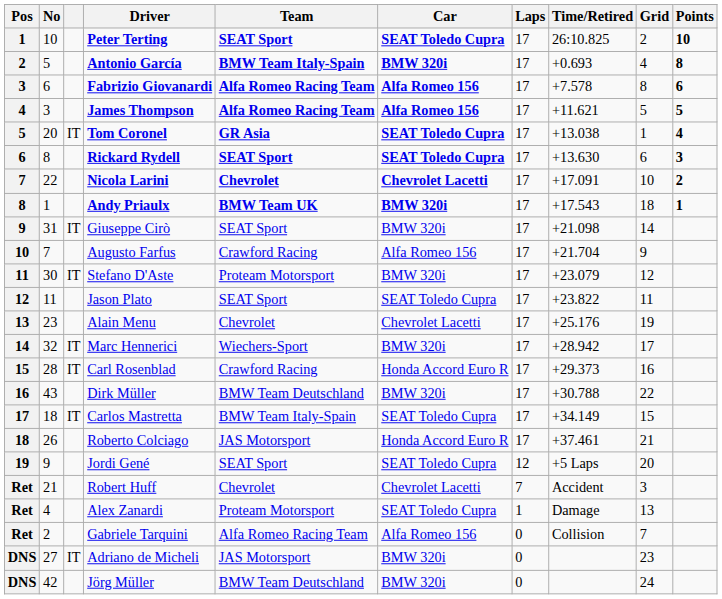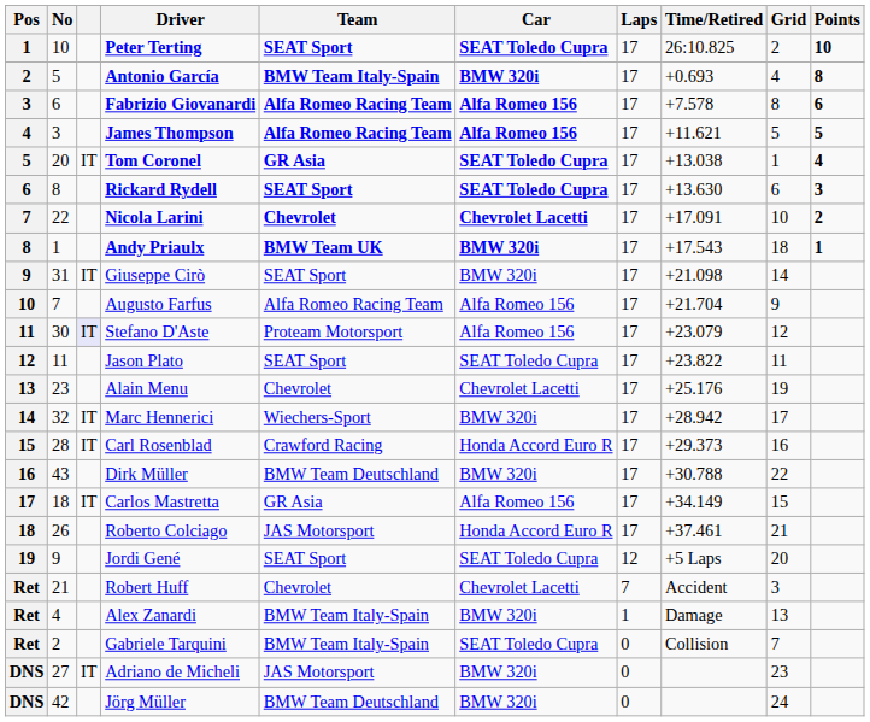Augusto Farfus | Team: Crawford Racing -> Alfa Romeo Racing Team
Stefano D'Aste | column 3: no background -> lavender background
Stefano D'Aste | Car: BMW 320i -> Alfa Romeo 156
Carlos Mastretta | Team: BMW Team Italy-Spain -> GR Asia
Carlos Mastretta | Car: SEAT Toledo Cupra -> Alfa Romeo 156
Alex Zanardi | Team: Proteam Motorsport -> BMW Team Italy-Spain
Alex Zanardi | Car: SEAT Toledo Cupra -> BMW 320i
Gabriele Tarquini | Team: Alfa Romeo Racing Team -> BMW Team Italy-Spain
Gabriele Tarquini | Car: Alfa Romeo 156 -> SEAT Toledo Cupra
